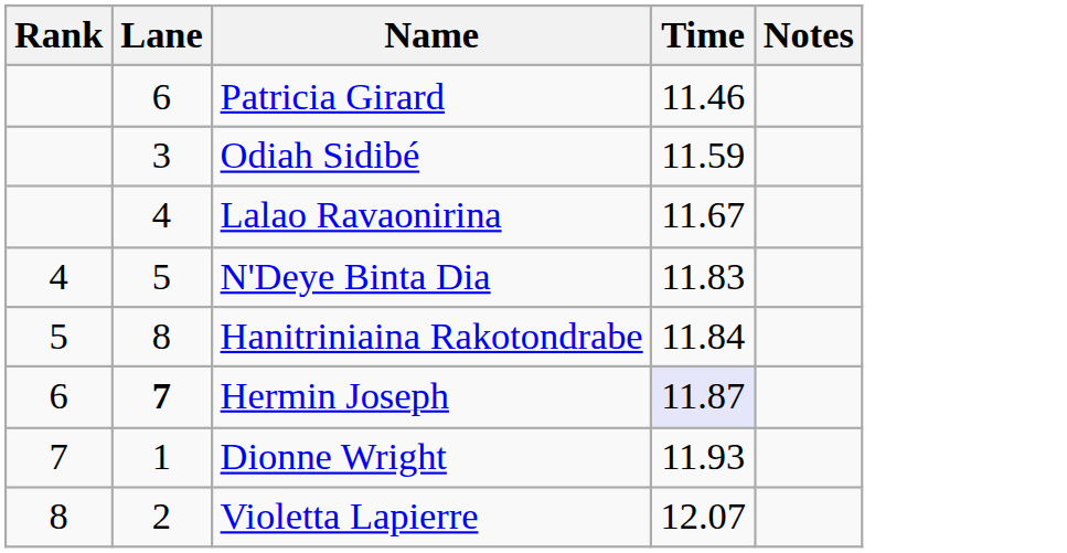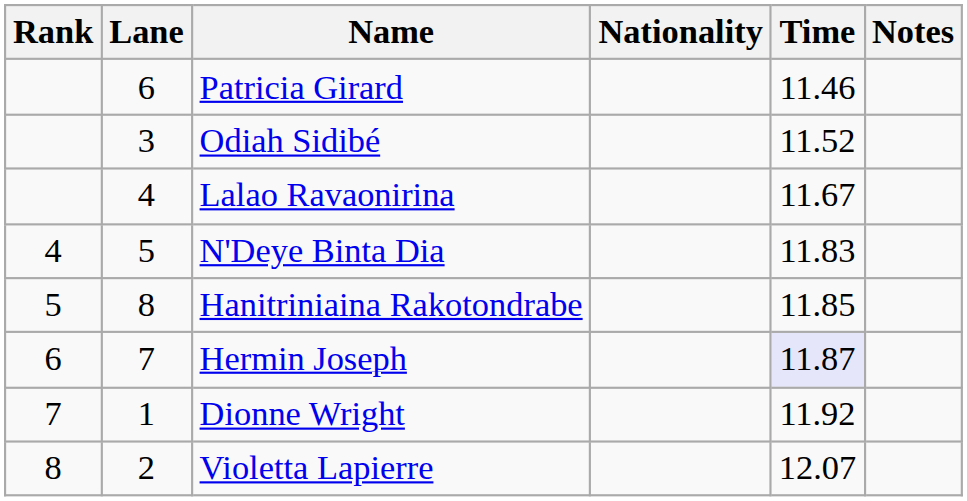+ column: Nationality
Odiah Sidibé | Time: 11.59 -> 11.52
Hanitriniaina Rakotondrabe | Time: 11.84 -> 11.85
Hermin Joseph | Lane: bold -> normal
Dionne Wright | Time: 11.93 -> 11.92
